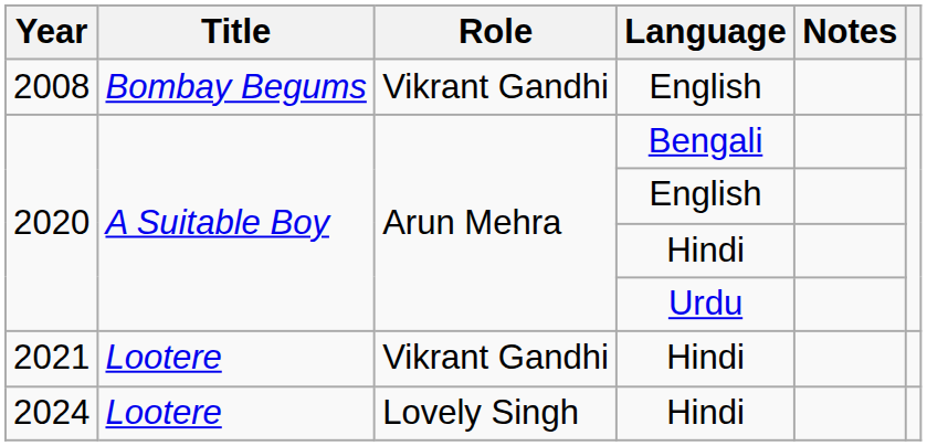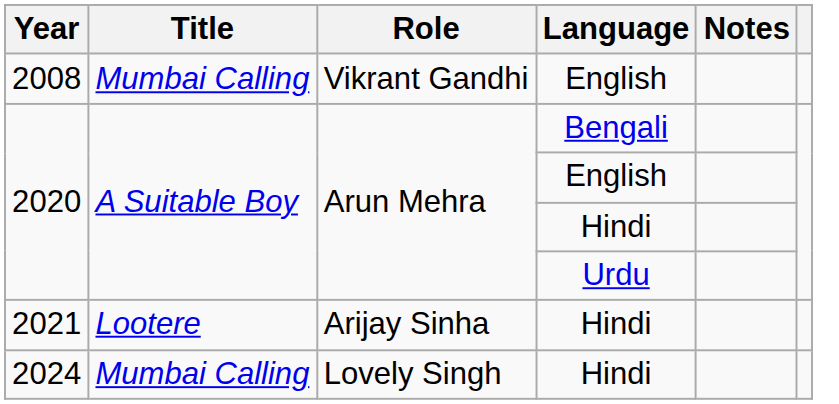2008 | Title: Bombay Begums -> Mumbai Calling
2021 | Role: Vikrant Gandhi -> Arijay Sinha
2024 | Title: Lootere -> Mumbai Calling
